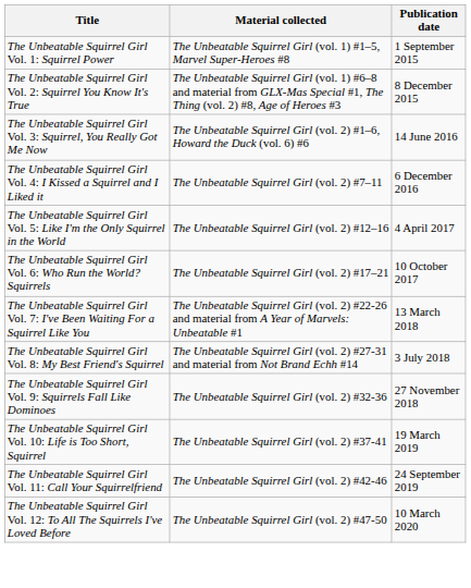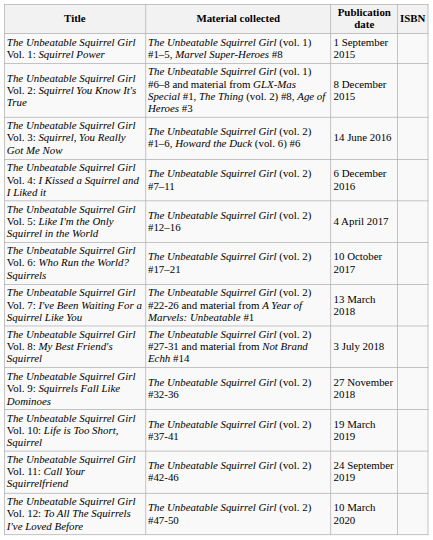+ column: ISBN
